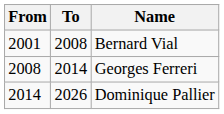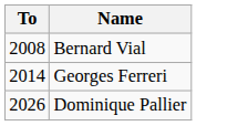- column: From | 2001 | 2008 | 2014
